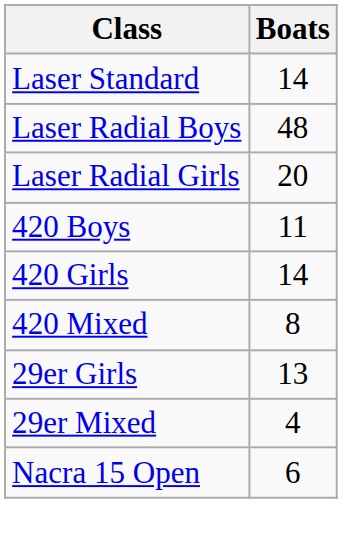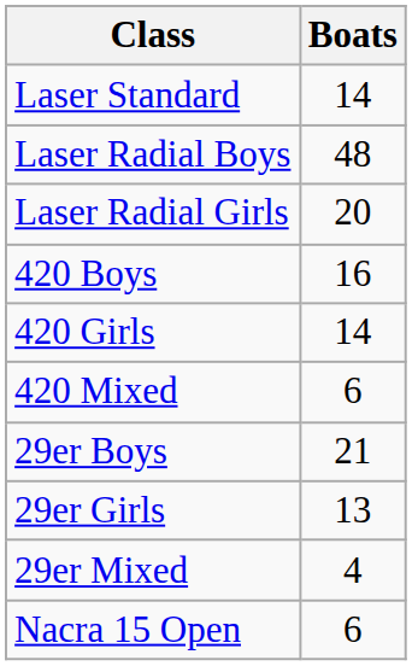420 Boys | Boats: 11 -> 16
420 Mixed | Boats: 8 -> 6
+ row: 29er Boys | 21
